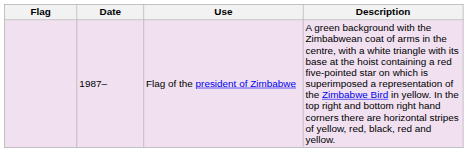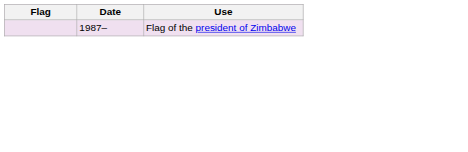- column: Description | A green background with the Zimbabwean coat of arms in the centre, with a white triangle with its base at the hoist containing a red five-pointed star on which is superimposed a representation of the Zimbabwe Bird in yellow. In the top right and bottom right hand corners there are horizontal stripes of yellow, red, black, red and yellow.
